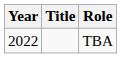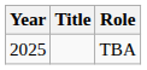TBA | Year: 2022 -> 2025
